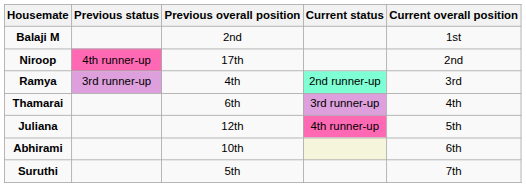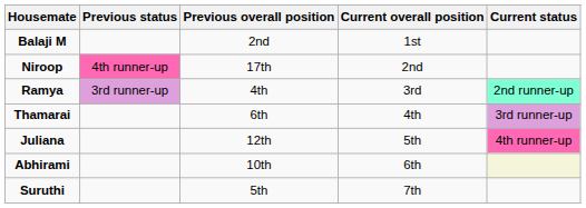columns swapped: Current status <-> Current overall position
